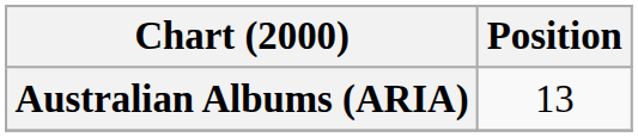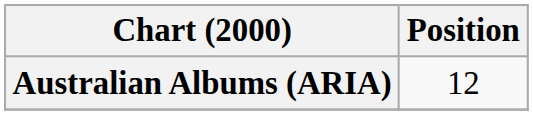Australian Albums (ARIA) | Position: 13 -> 12
